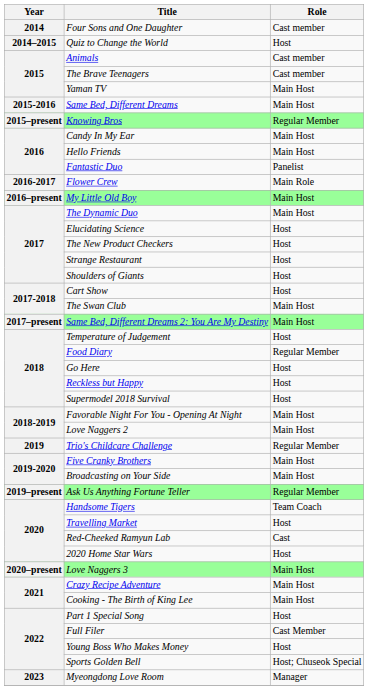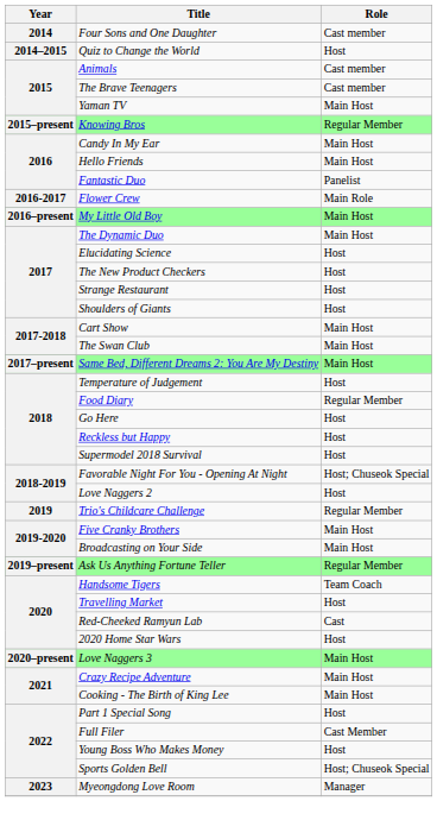- row: 2015-2016 | Same Bed, Different Dreams | Main Host
Cart Show | Role: Host -> Main Host
Favorable Night For You - Opening At Night | Role: Main Host -> Host; Chuseok Special
Love Naggers 2 | Role: Main Host -> Host
